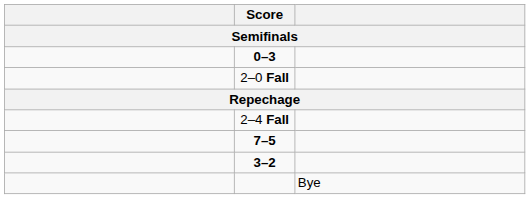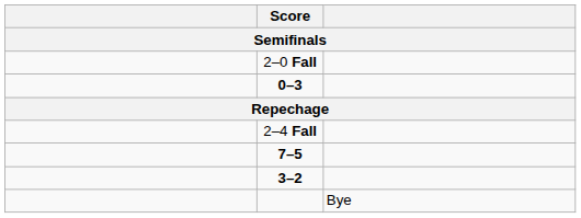rows swapped: 2–0 Fall <-> 0–3
